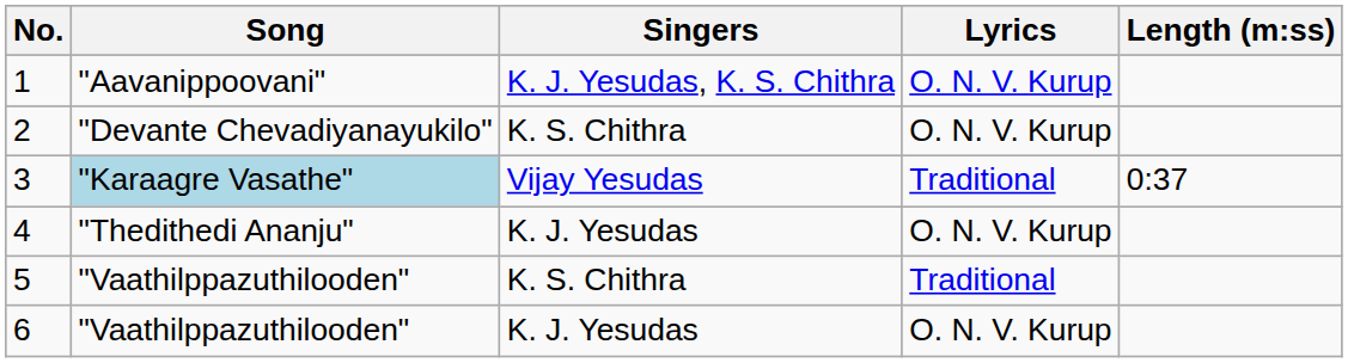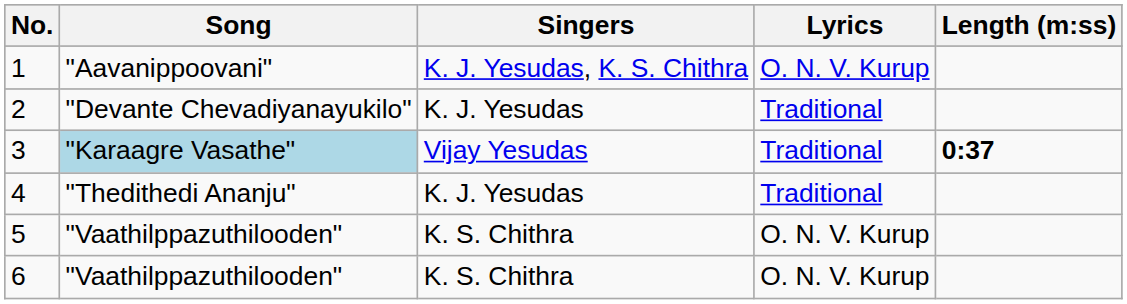2 | Singers: K. S. Chithra -> K. J. Yesudas
2 | Lyrics: O. N. V. Kurup -> Traditional
3 | Length (m:ss): normal -> bold
4 | Lyrics: O. N. V. Kurup -> Traditional
5 | Lyrics: Traditional -> O. N. V. Kurup
6 | Singers: K. J. Yesudas -> K. S. Chithra
